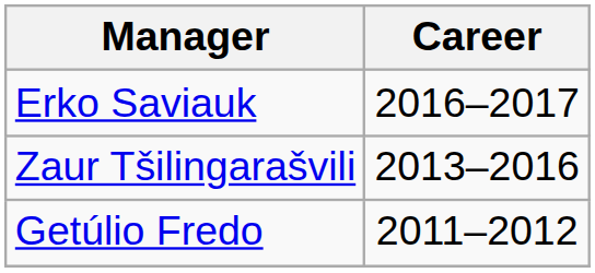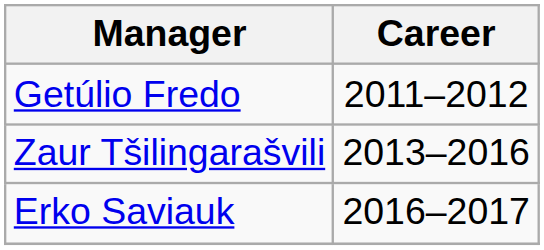rows swapped: Getúlio Fredo <-> Erko Saviauk
